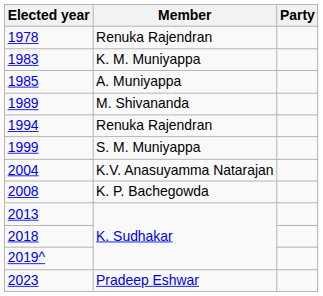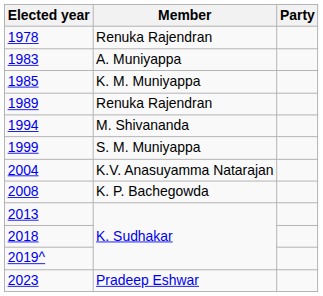1983 | Member: K. M. Muniyappa -> A. Muniyappa
1985 | Member: A. Muniyappa -> K. M. Muniyappa
1989 | Member: M. Shivananda -> Renuka Rajendran
1994 | Member: Renuka Rajendran -> M. Shivananda
